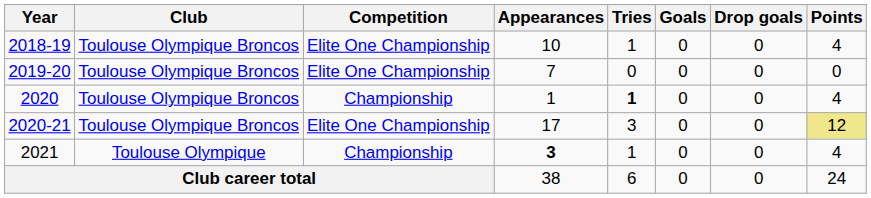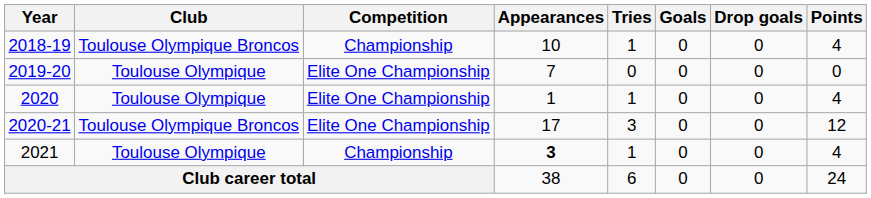2018-19 | Competition: Elite One Championship -> Championship
2019-20 | Club: Toulouse Olympique Broncos -> Toulouse Olympique
2020 | Club: Toulouse Olympique Broncos -> Toulouse Olympique
2020 | Competition: Championship -> Elite One Championship
2020 | Tries: bold -> normal
2020-21 | Points: khaki background -> no background
